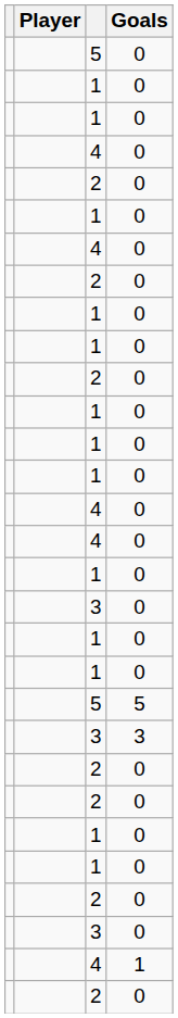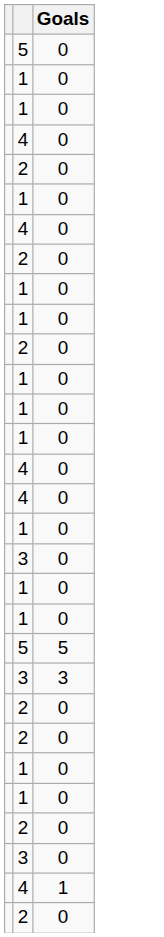- column: Player
